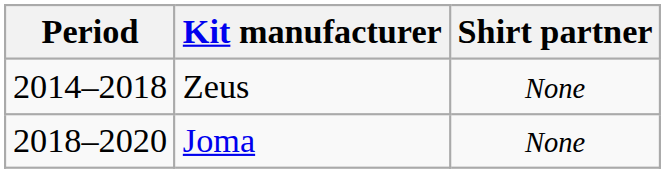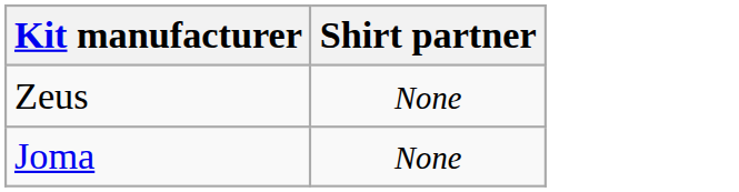- column: Period | 2014–2018 | 2018–2020
